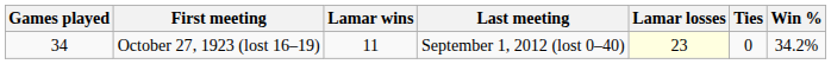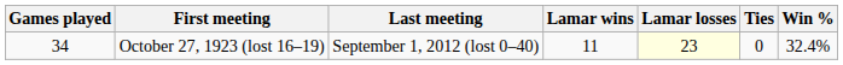columns swapped: Last meeting <-> Lamar wins
October 27, 1923 (lost 16–19) | Win %: 34.2% -> 32.4%
